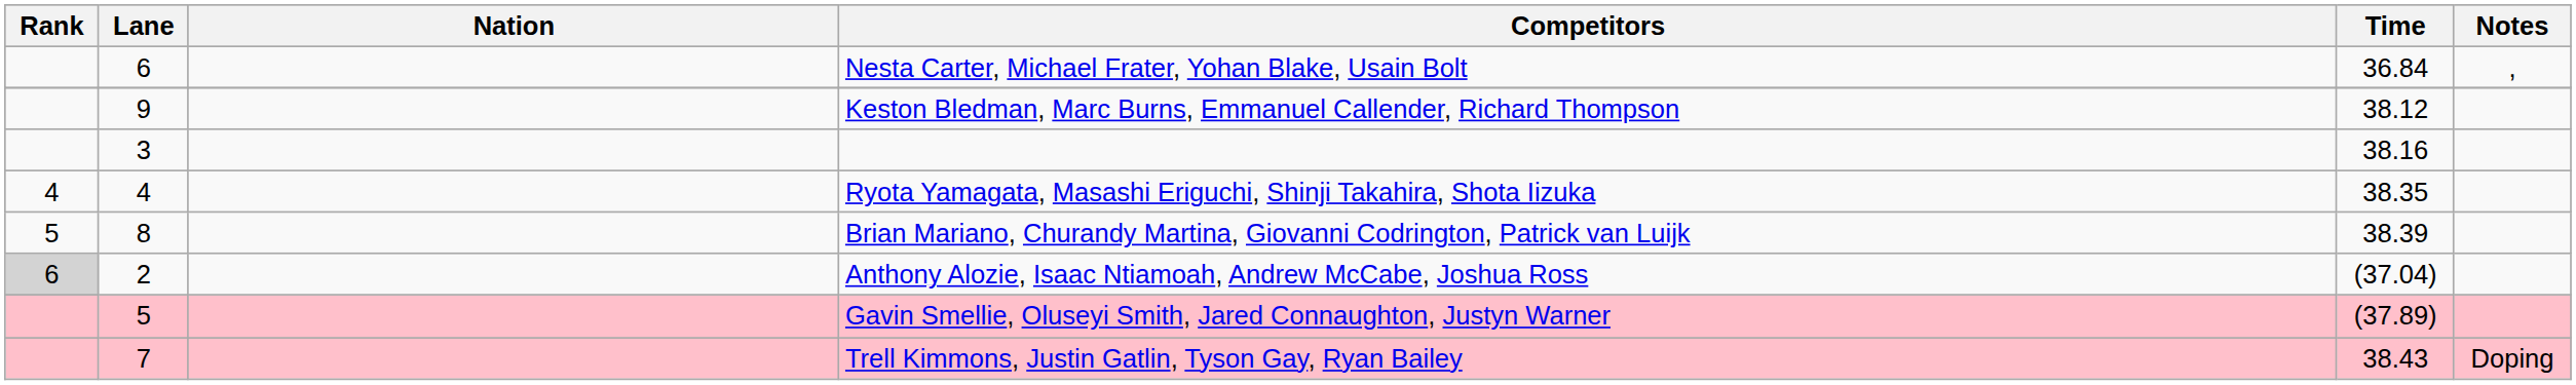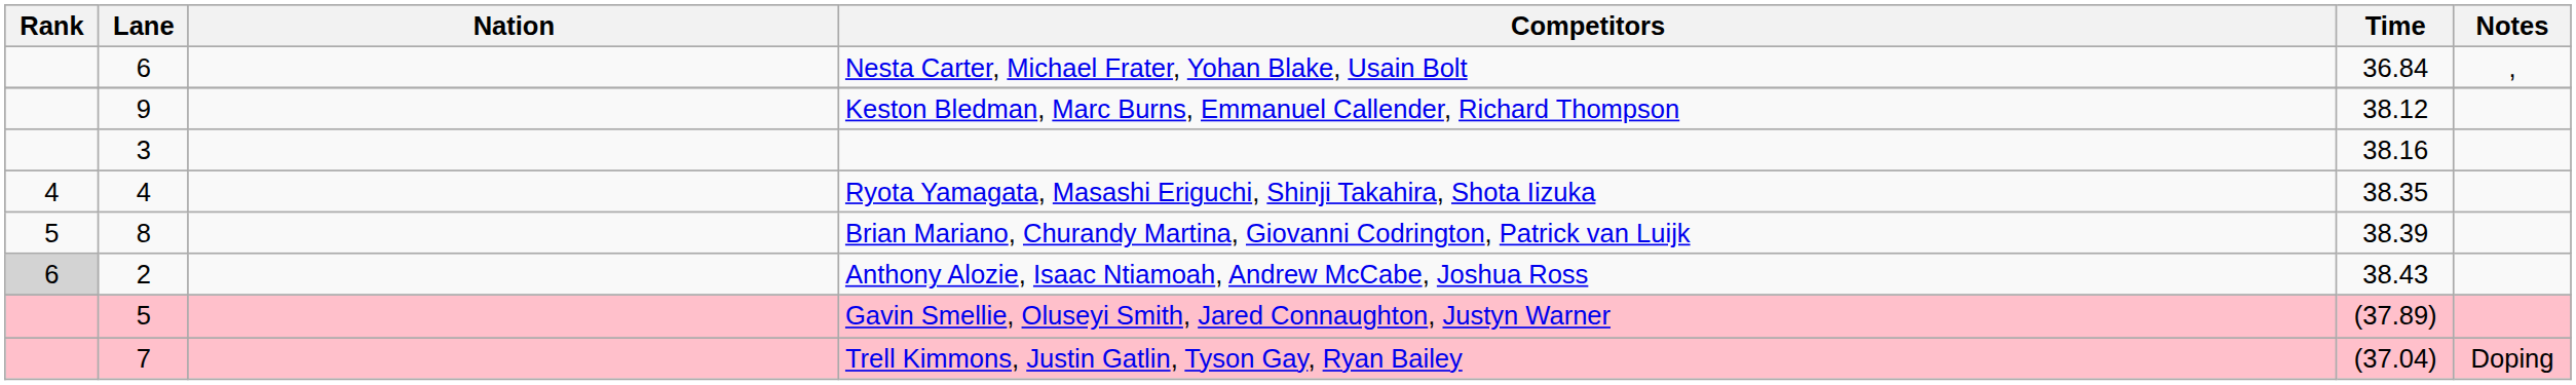Anthony Alozie, Isaac Ntiamoah, Andrew McCabe, Joshua Ross | Time: (37.04) -> 38.43
Trell Kimmons, Justin Gatlin, Tyson Gay, Ryan Bailey | Time: 38.43 -> (37.04)
